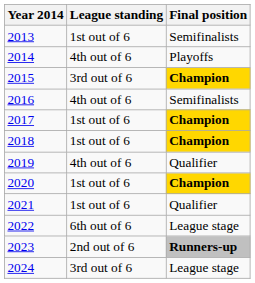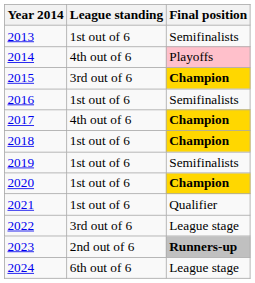2014 | Final position: no background -> pink background
2016 | League standing: 4th out of 6 -> 1st out of 6
2017 | League standing: 1st out of 6 -> 4th out of 6
2019 | League standing: 4th out of 6 -> 1st out of 6
2019 | Final position: Qualifier -> Semifinalists
2022 | League standing: 6th out of 6 -> 3rd out of 6
2024 | League standing: 3rd out of 6 -> 6th out of 6
